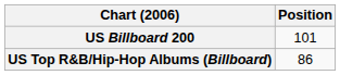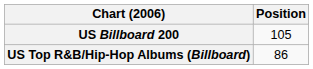US Billboard 200 | Position: 101 -> 105
